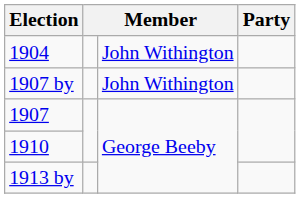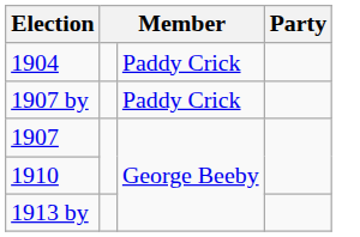1904 | column 3: John Withington -> Paddy Crick
1907 by | column 3: John Withington -> Paddy Crick
